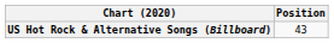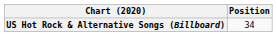US Hot Rock & Alternative Songs (Billboard) | Position: 43 -> 34
